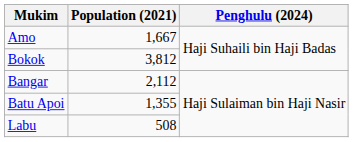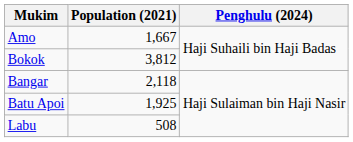Bangar | Population (2021): 2,112 -> 2,118
Batu Apoi | Population (2021): 1,355 -> 1,925
